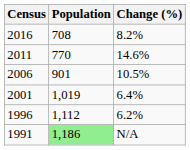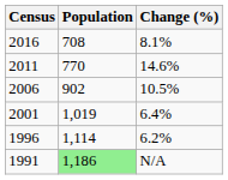2016 | Change (%): 8.2% -> 8.1%
2006 | Population: 901 -> 902
1996 | Population: 1,112 -> 1,114
